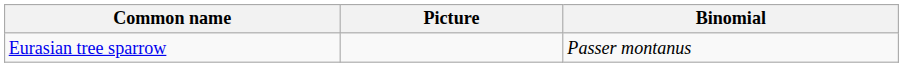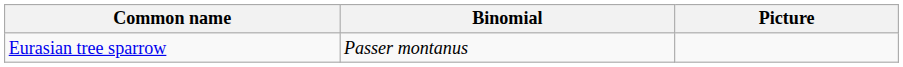columns swapped: Binomial <-> Picture
